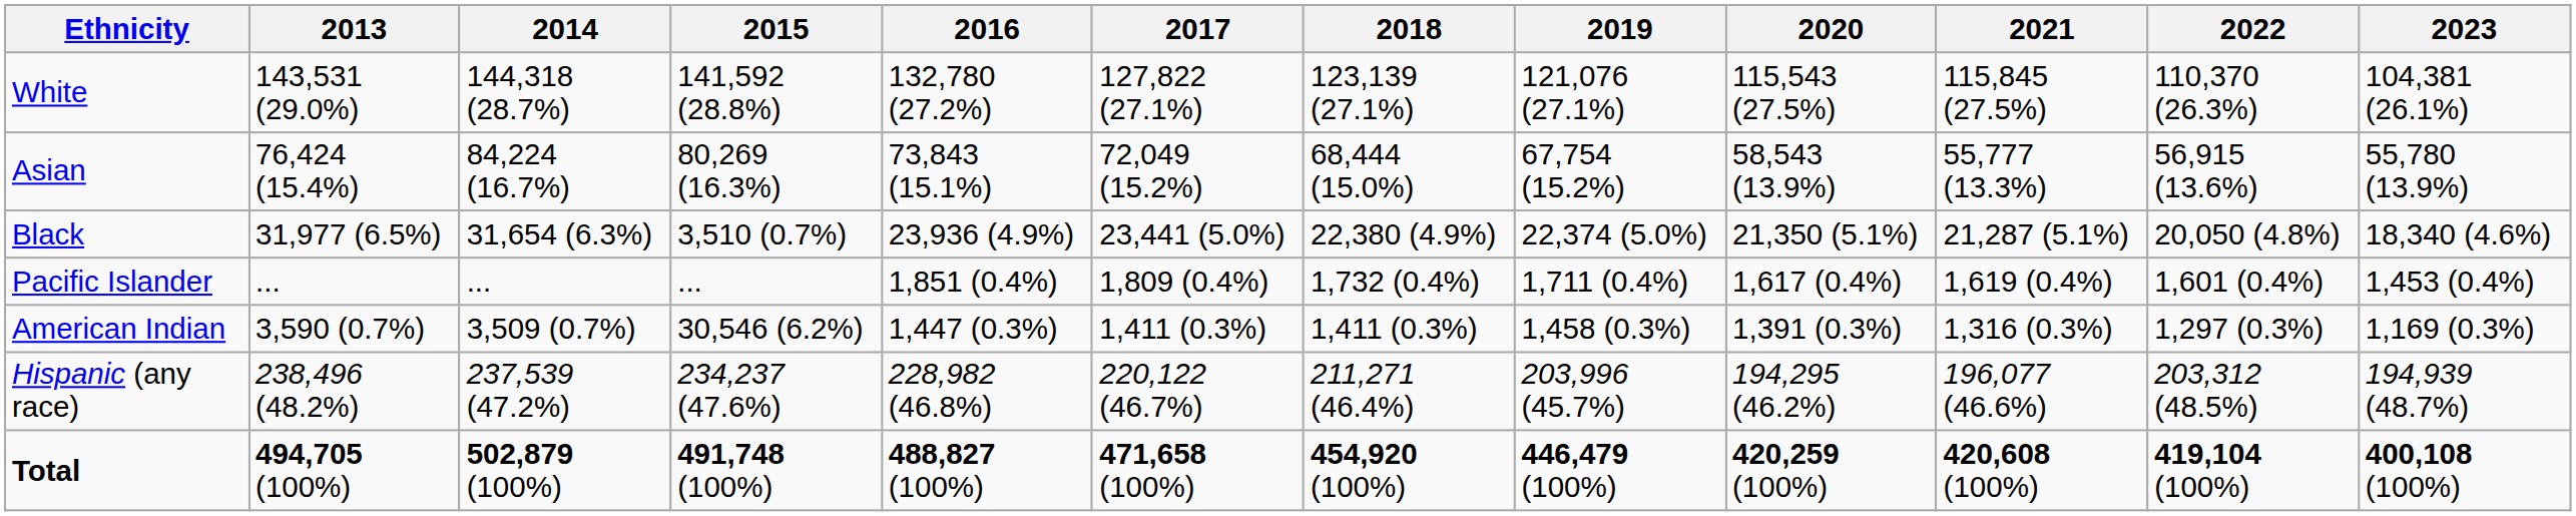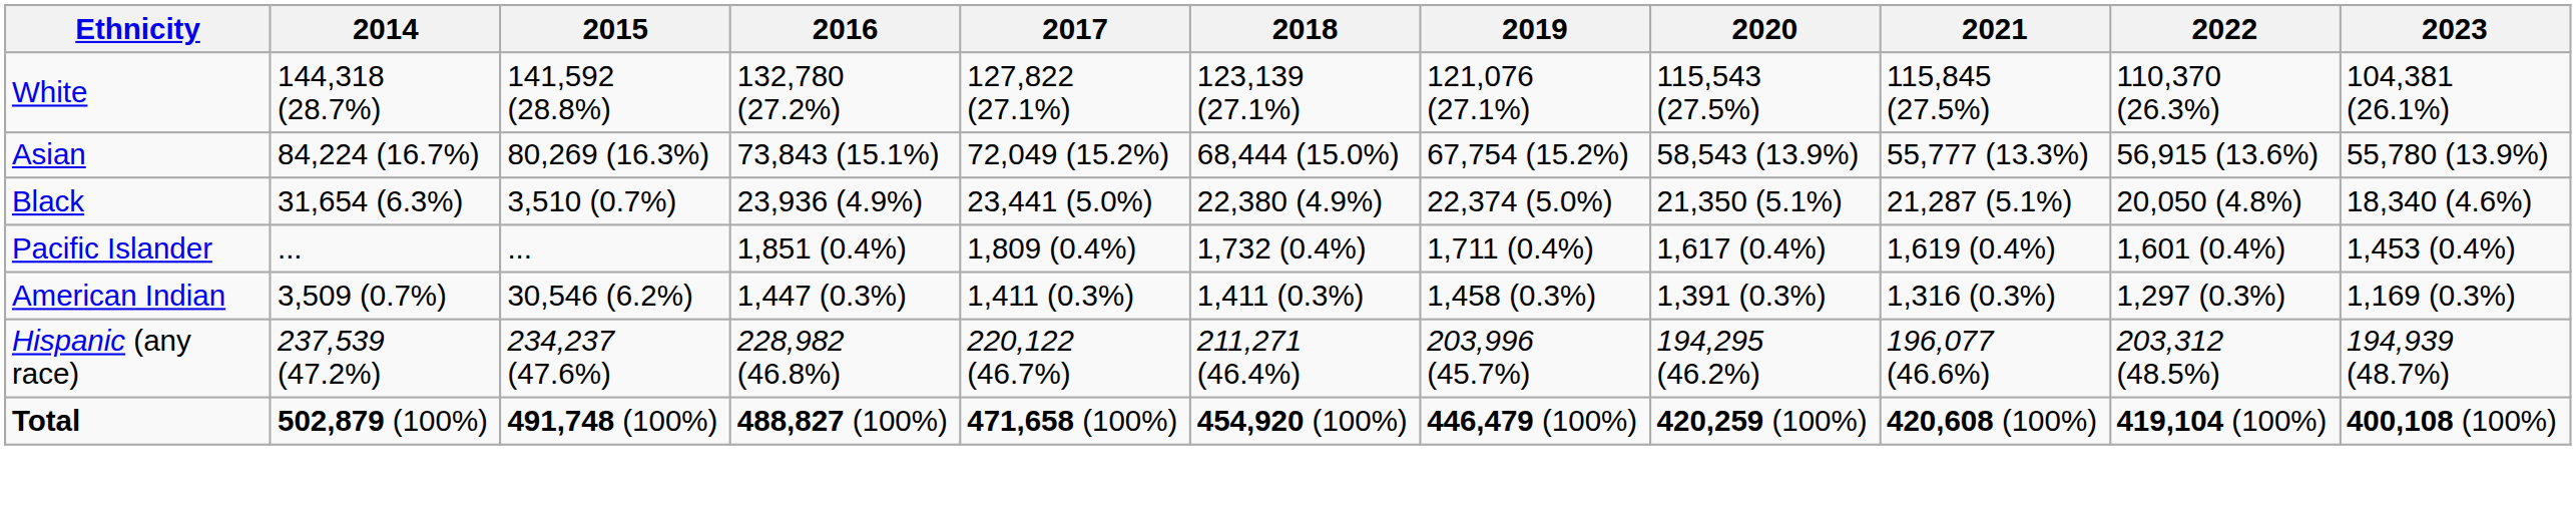- column: 2013 | 143,531 (29.0%) | 76,424 (15.4%) | 31,977 (6.5%) | ... | 3,590 (0.7%) | 238,496 (48.2%) | 494,705 (100%)
